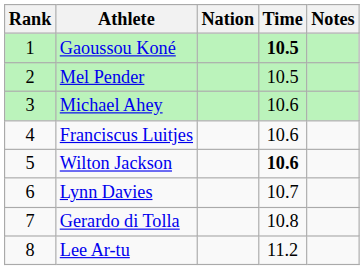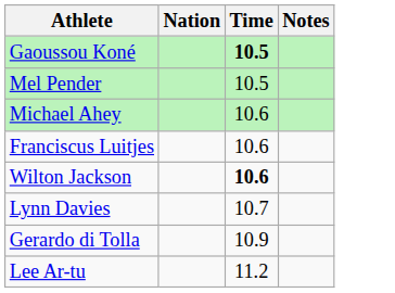- column: Rank | 1 | 2 | 3 | 4 | 5 | 6 | 7 | 8
Gerardo di Tolla | Time: 10.8 -> 10.9
